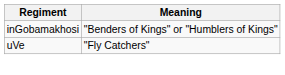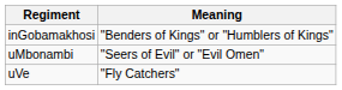+ row: uMbonambi | "Seers of Evil" or "Evil Omen"
